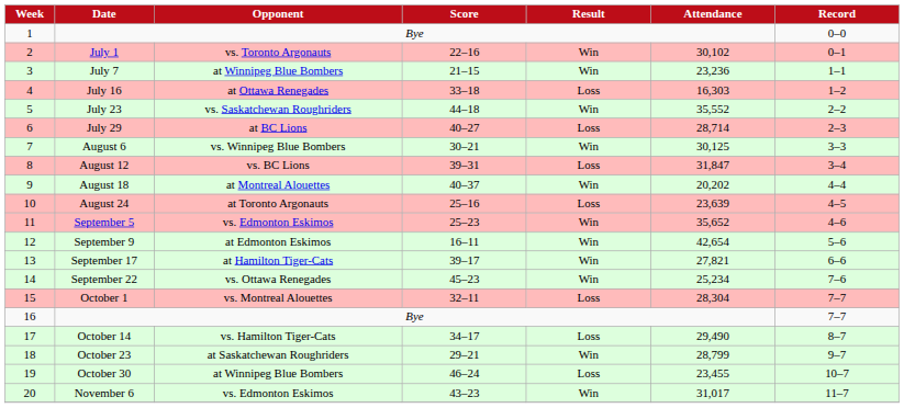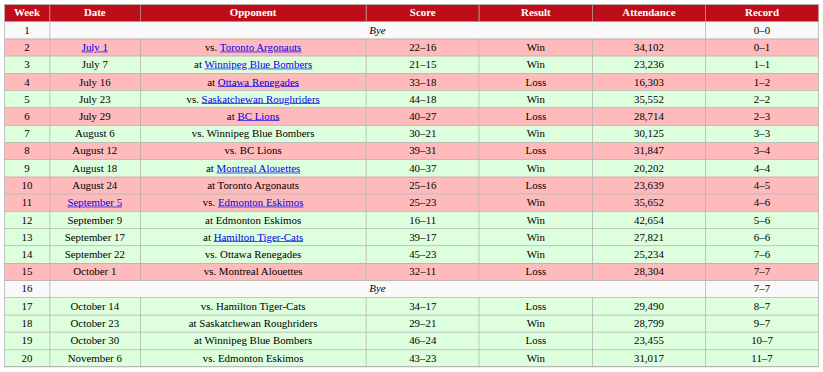July 1 | Attendance: 30,102 -> 34,102
